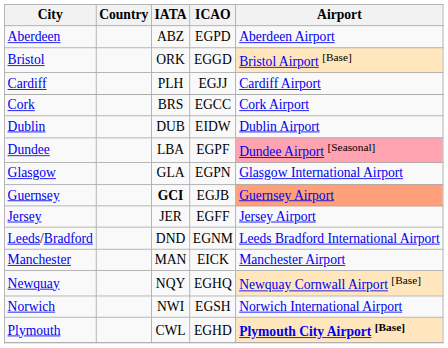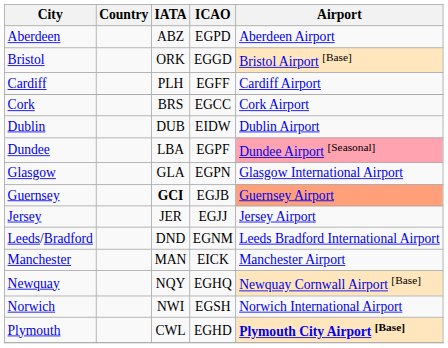Cardiff | ICAO: EGJJ -> EGFF
Jersey | ICAO: EGFF -> EGJJ
